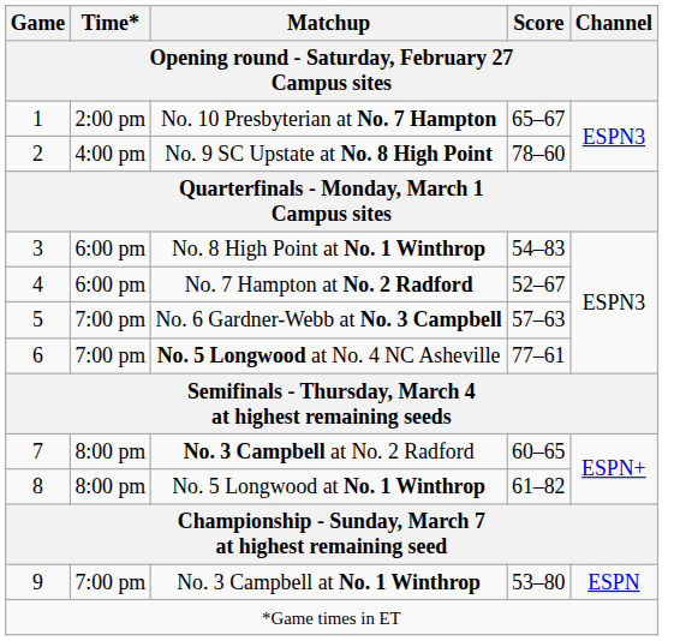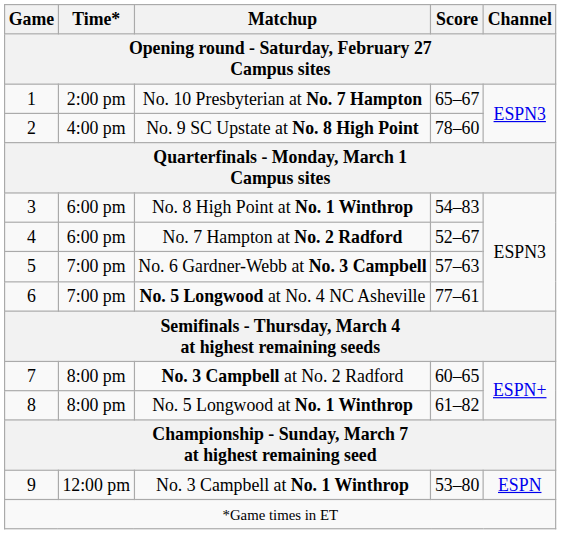No. 3 Campbell at No. 1 Winthrop | Time*: 7:00 pm -> 12:00 pm
